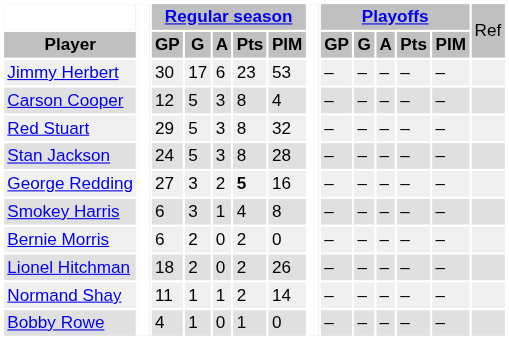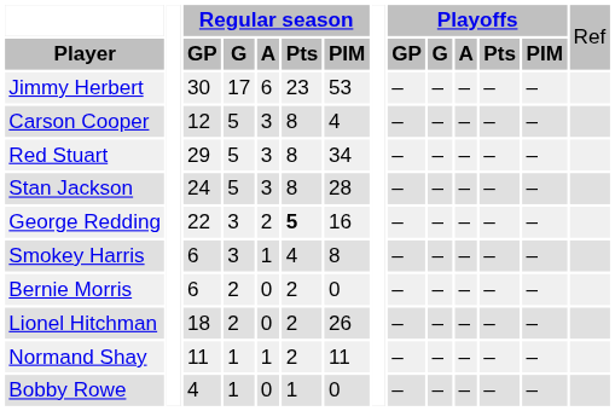Red Stuart | column 7: 32 -> 34
George Redding | column 3: 27 -> 22
Normand Shay | column 7: 14 -> 11
